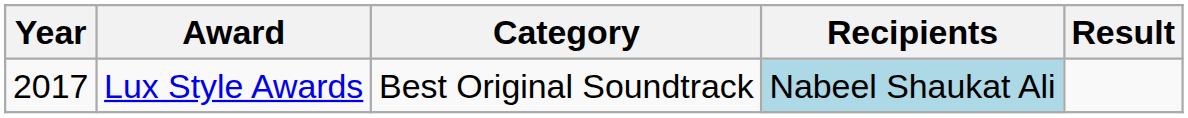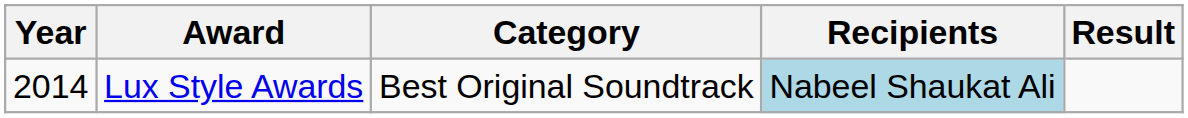Lux Style Awards | Year: 2017 -> 2014
